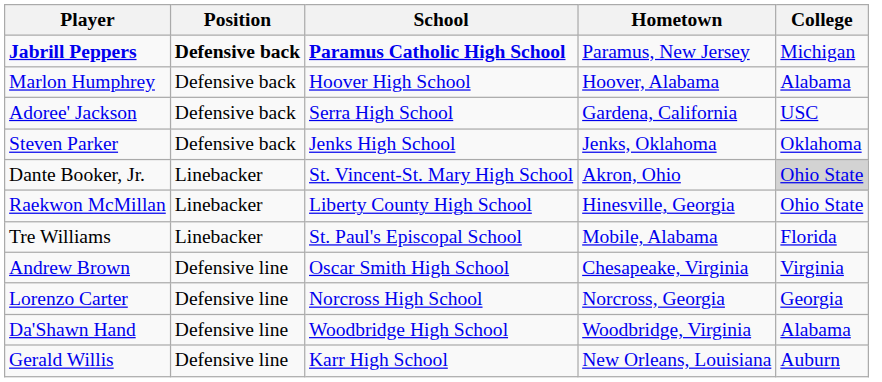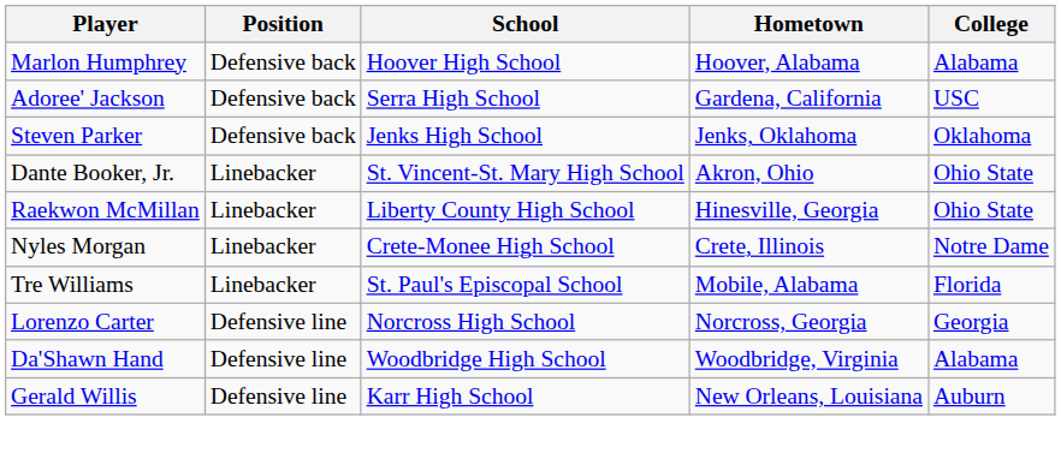- row: Jabrill Peppers | Defensive back | Paramus Catholic High School | Paramus, New Jersey | Michigan
Dante Booker, Jr. | College: lightgrey background -> no background
+ row: Nyles Morgan | Linebacker | Crete-Monee High School | Crete, Illinois | Notre Dame
- row: Andrew Brown | Defensive line | Oscar Smith High School | Chesapeake, Virginia | Virginia
